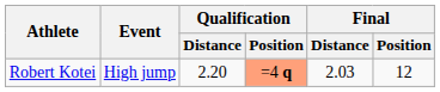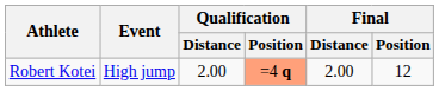Robert Kotei | Qualification / Distance: 2.20 -> 2.00
Robert Kotei | Final / Distance: 2.03 -> 2.00
